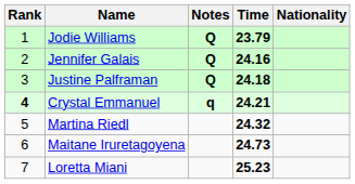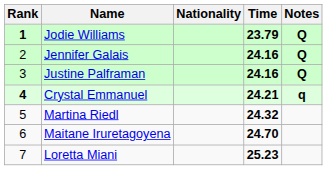columns swapped: Nationality <-> Notes
Jodie Williams | Rank: normal -> bold
Justine Palframan | Time: 24.18 -> 24.16
Maitane Iruretagoyena | Time: 24.73 -> 24.70
